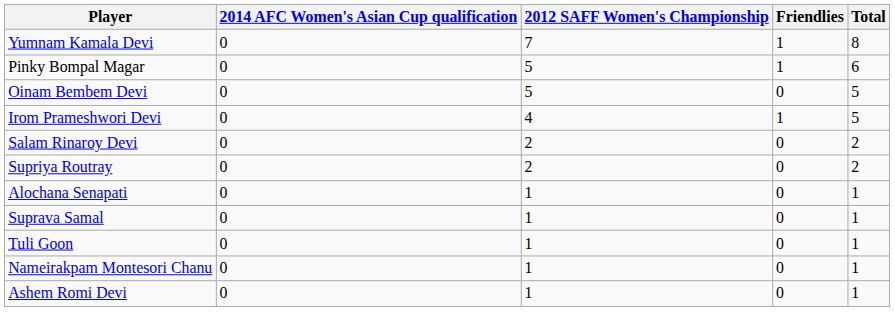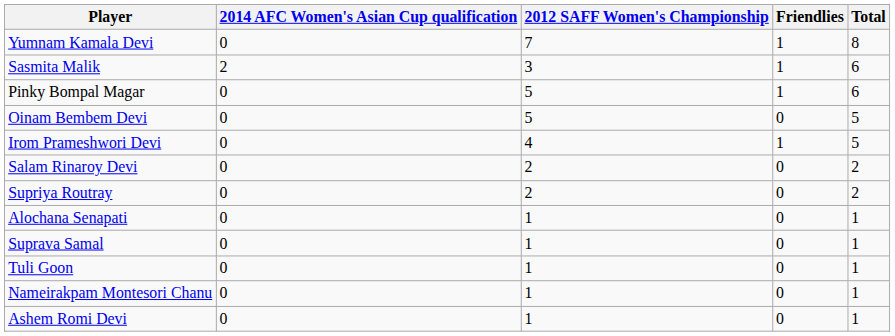+ row: Sasmita Malik | 2 | 3 | 1 | 6
